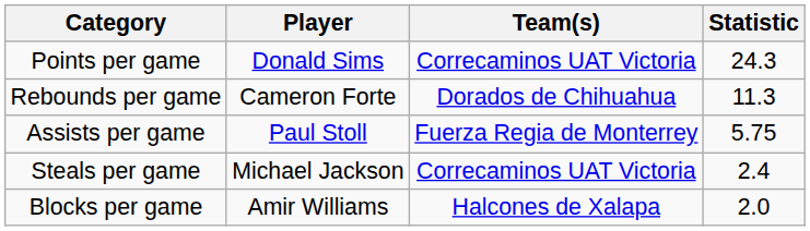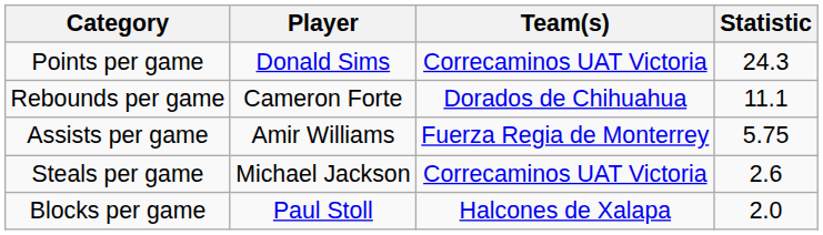Rebounds per game | Statistic: 11.3 -> 11.1
Assists per game | Player: Paul Stoll -> Amir Williams
Steals per game | Statistic: 2.4 -> 2.6
Blocks per game | Player: Amir Williams -> Paul Stoll
